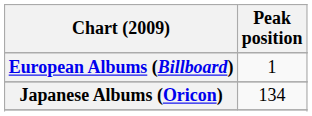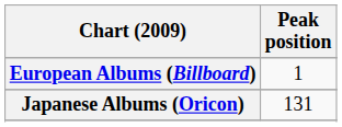Japanese Albums (Oricon) | Peak position: 134 -> 131
